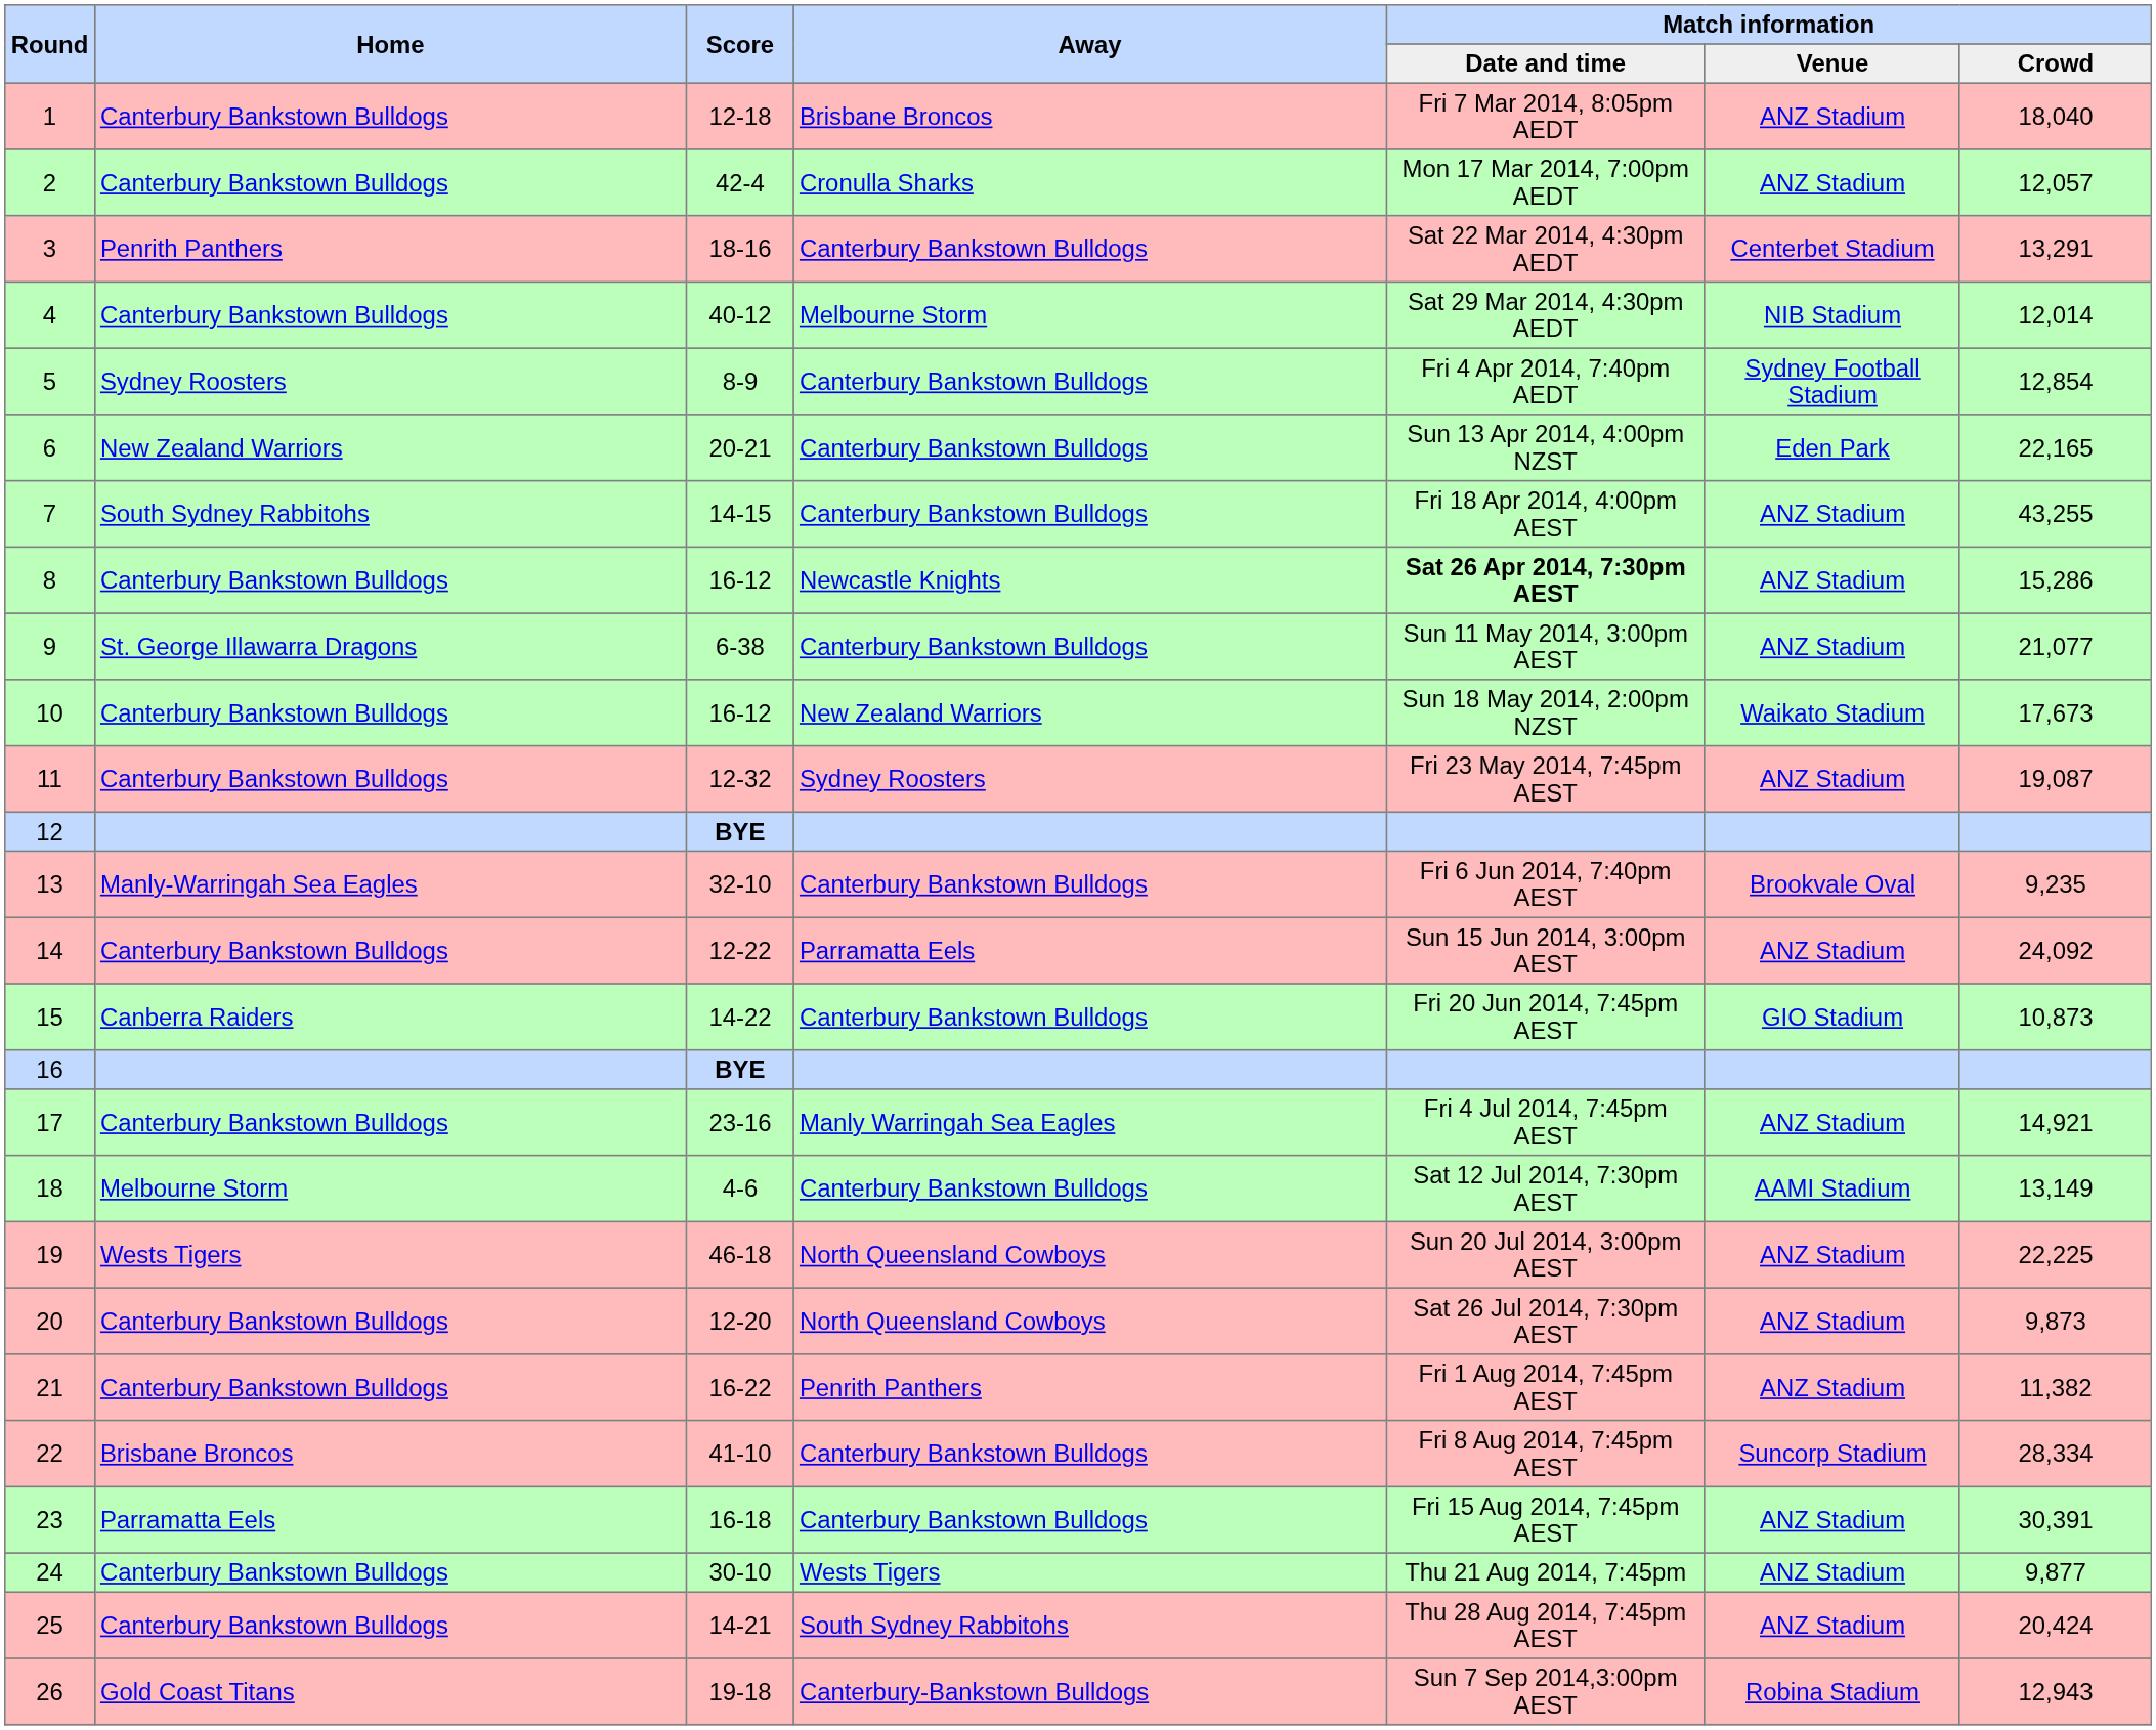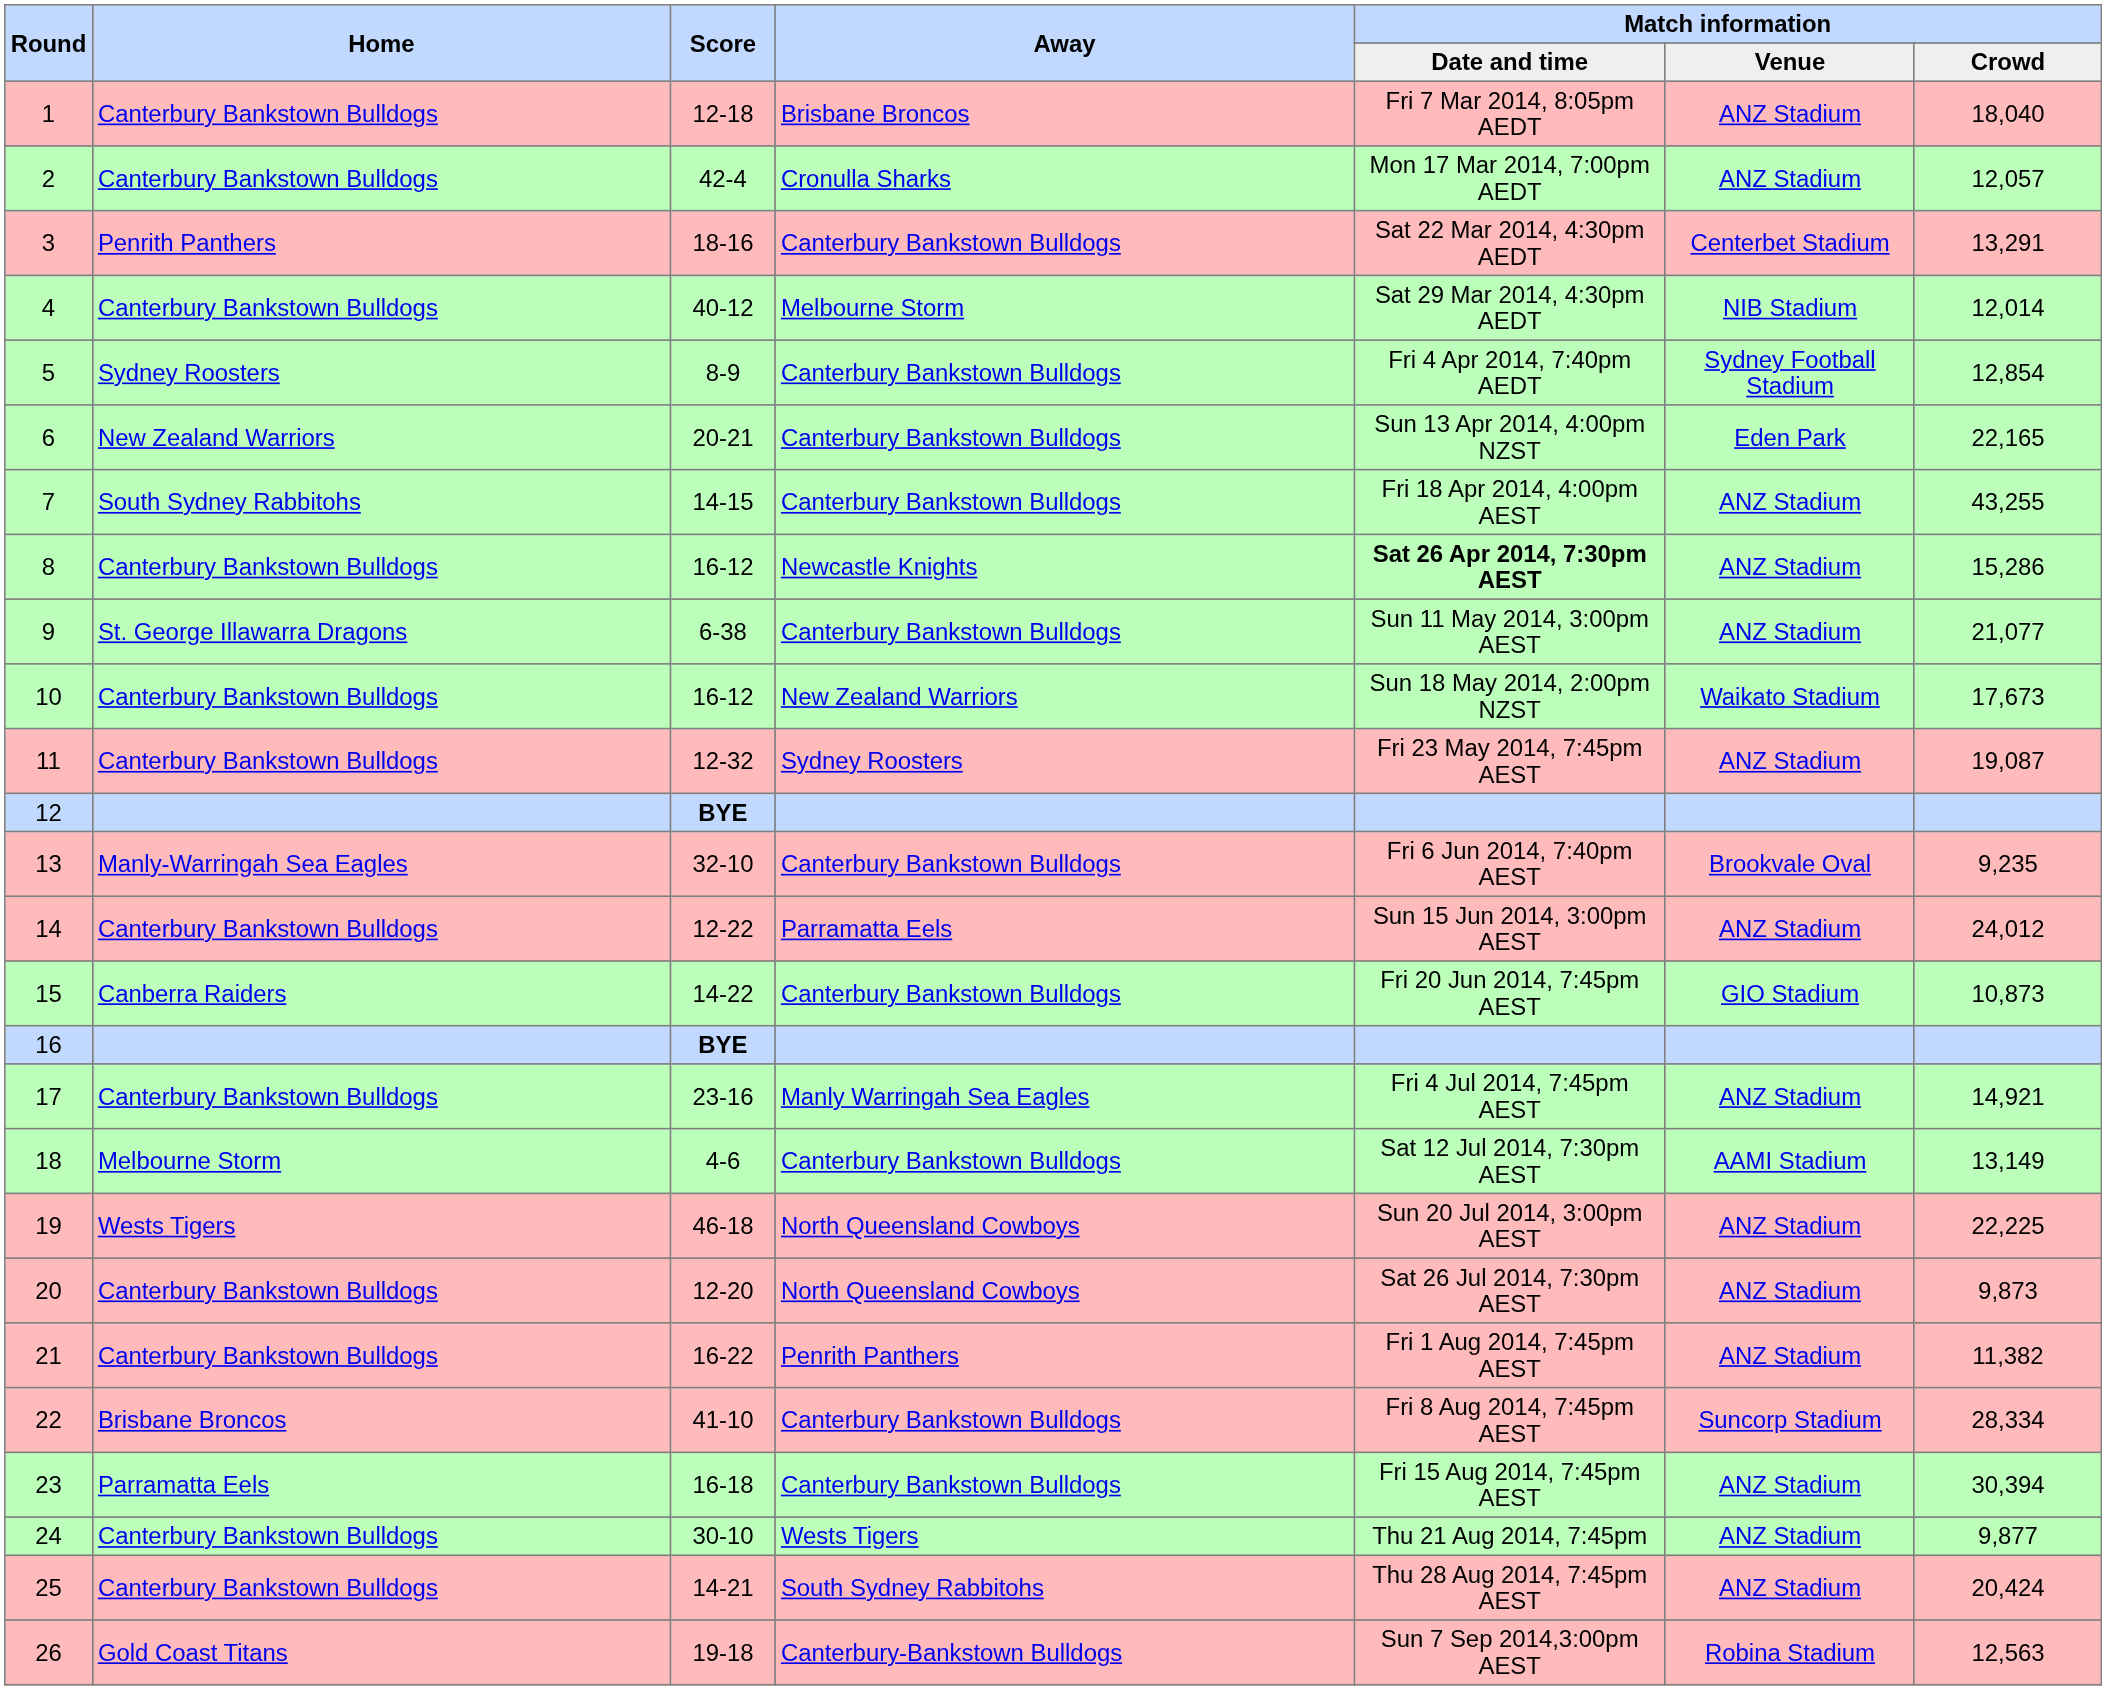14 | Match information / Crowd: 24,092 -> 24,012
23 | Match information / Crowd: 30,391 -> 30,394
26 | Match information / Crowd: 12,943 -> 12,563
